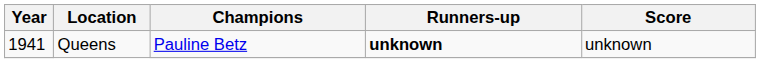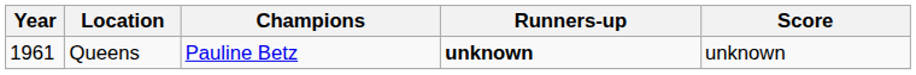Queens / Pauline Betz | Year: 1941 -> 1961
